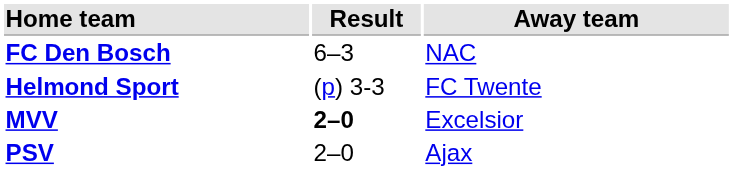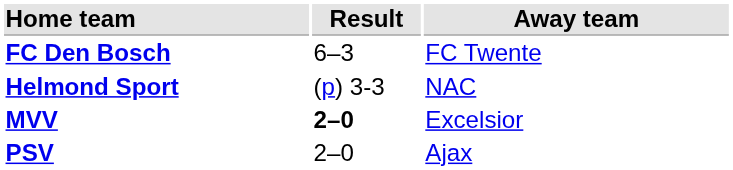FC Den Bosch | Away team: NAC -> FC Twente
Helmond Sport | Away team: FC Twente -> NAC
